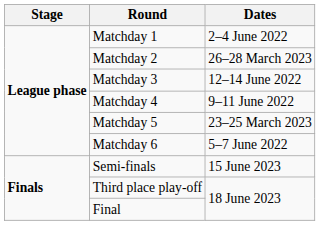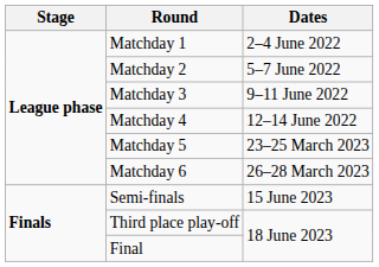Matchday 2 | Dates: 26–28 March 2023 -> 5–7 June 2022
Matchday 3 | Dates: 12–14 June 2022 -> 9–11 June 2022
Matchday 4 | Dates: 9–11 June 2022 -> 12–14 June 2022
Matchday 6 | Dates: 5–7 June 2022 -> 26–28 March 2023
